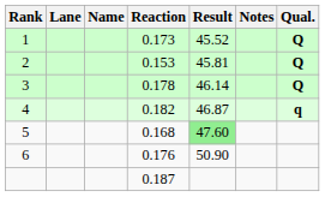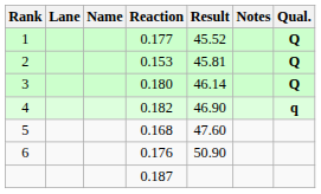1 | Reaction: 0.173 -> 0.177
3 | Reaction: 0.178 -> 0.180
4 | Result: 46.87 -> 46.90
5 | Result: lightgreen background -> no background
